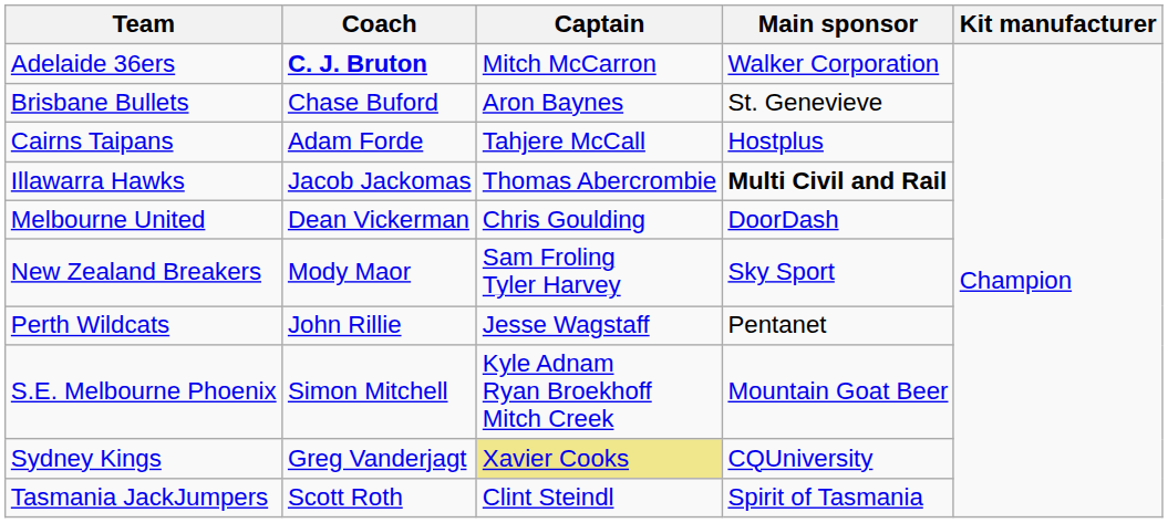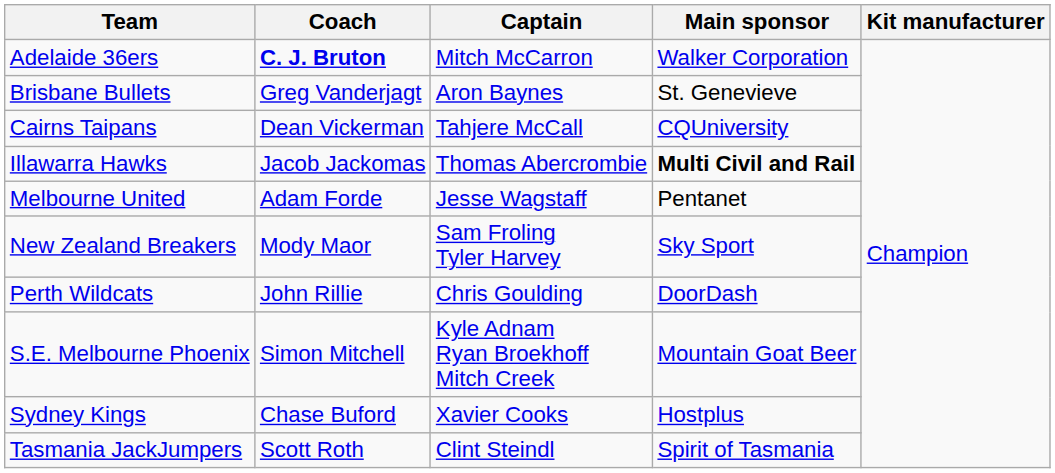Brisbane Bullets | Coach: Chase Buford -> Greg Vanderjagt
Cairns Taipans | Coach: Adam Forde -> Dean Vickerman
Cairns Taipans | Main sponsor: Hostplus -> CQUniversity
Melbourne United | Coach: Dean Vickerman -> Adam Forde
Melbourne United | Captain: Chris Goulding -> Jesse Wagstaff
Melbourne United | Main sponsor: DoorDash -> Pentanet
Perth Wildcats | Captain: Jesse Wagstaff -> Chris Goulding
Perth Wildcats | Main sponsor: Pentanet -> DoorDash
Sydney Kings | Coach: Greg Vanderjagt -> Chase Buford
Sydney Kings | Captain: khaki background -> no background
Sydney Kings | Main sponsor: CQUniversity -> Hostplus
